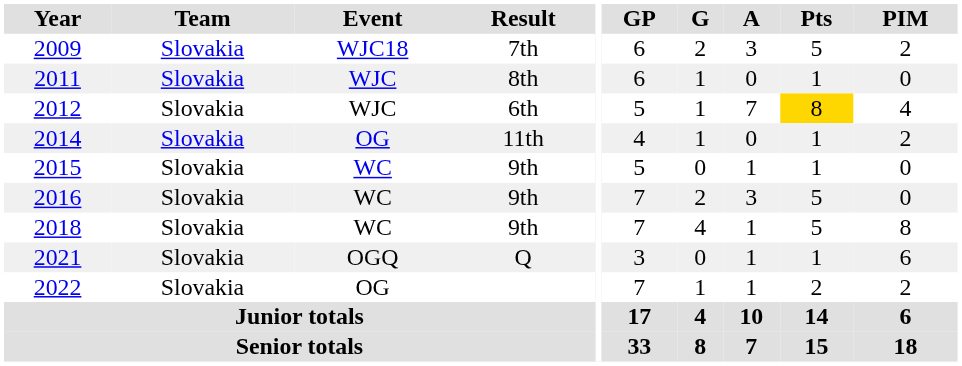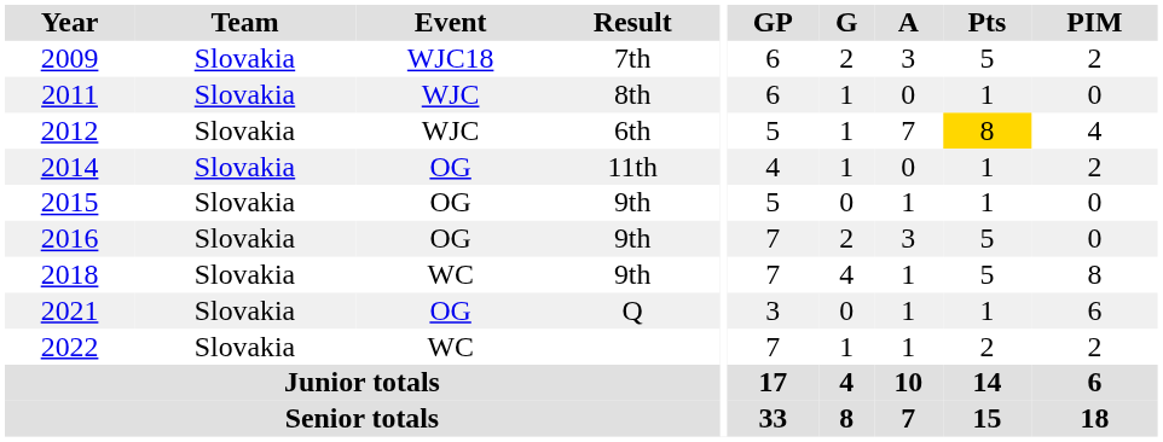2015 | Event: WC -> OG
2016 | Event: WC -> OG
2021 | Event: OGQ -> OG
2022 | Event: OG -> WC
